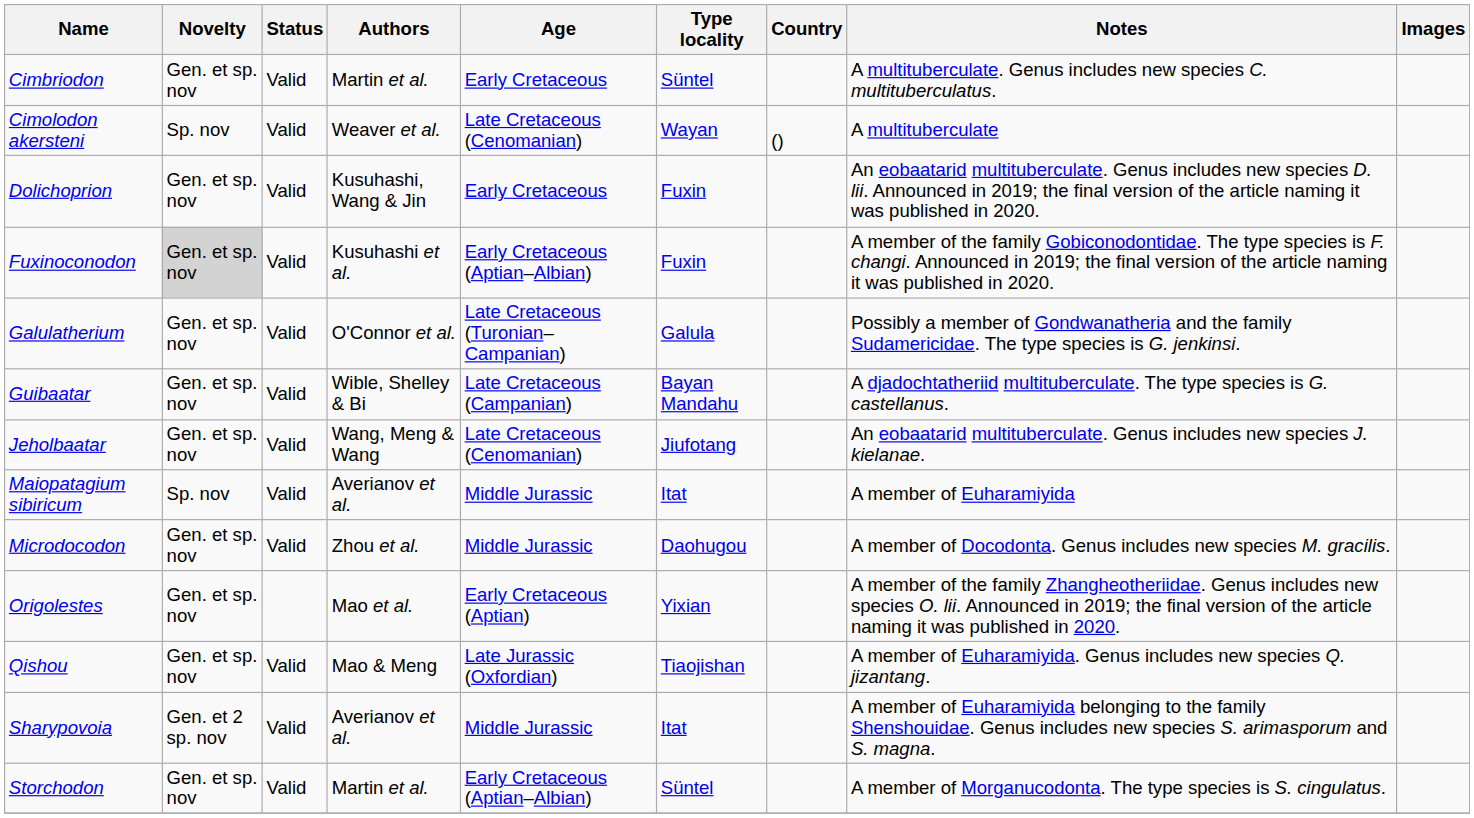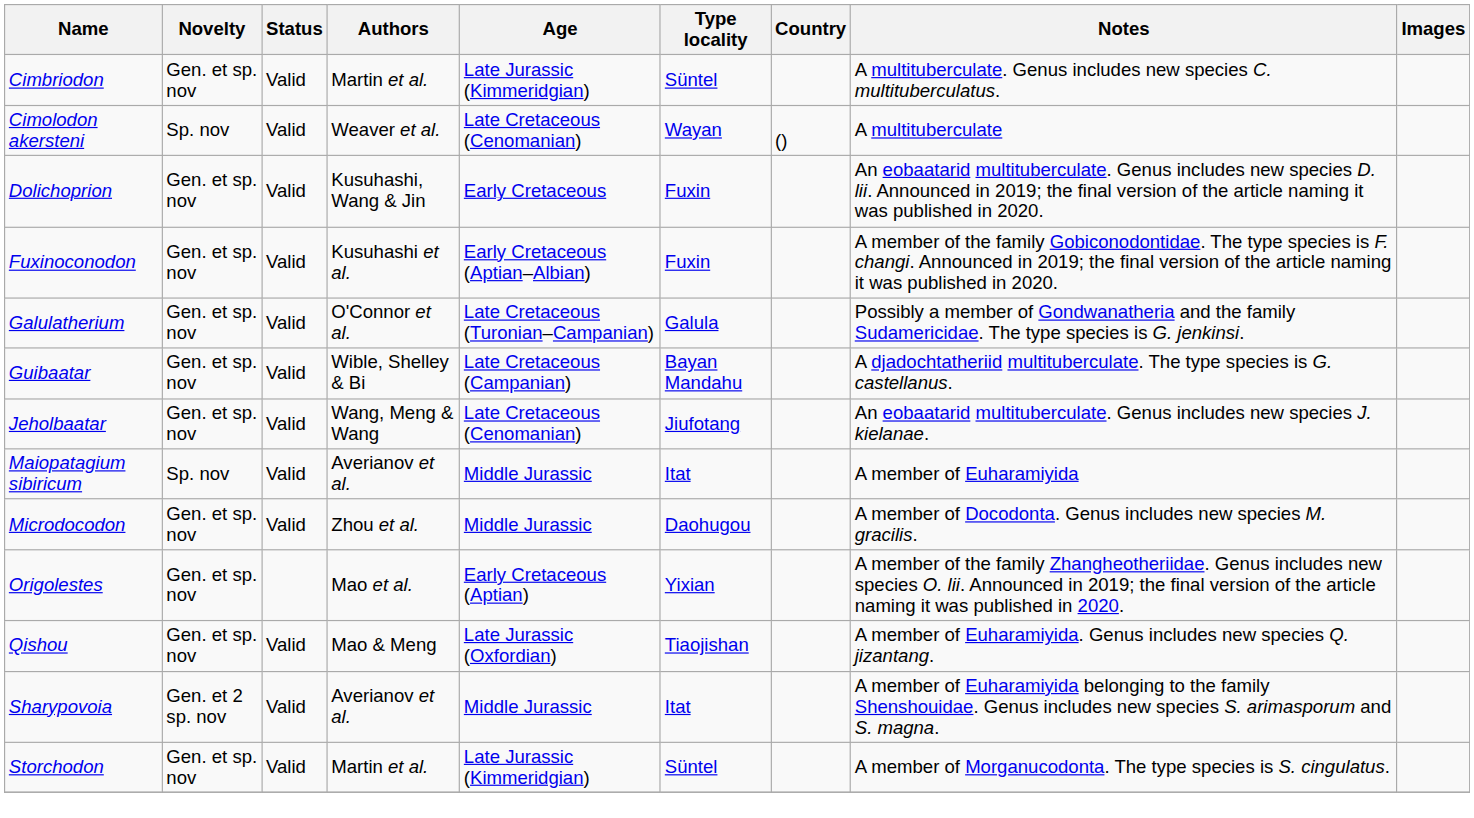Cimbriodon | Age: Early Cretaceous -> Late Jurassic (Kimmeridgian)
Fuxinoconodon | Novelty: lightgrey background -> no background
Storchodon | Age: Early Cretaceous (Aptian–Albian) -> Late Jurassic (Kimmeridgian)
